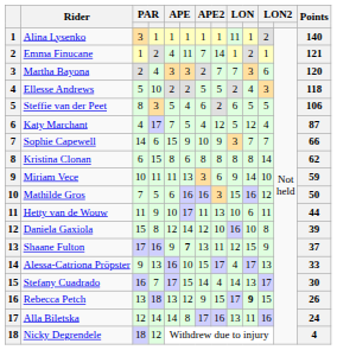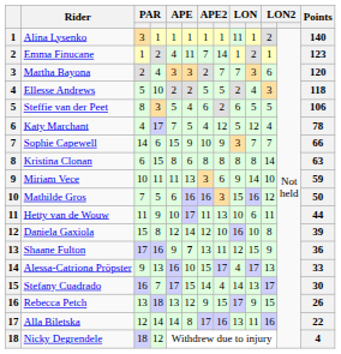Emma Finucane | Points: 121 -> 123
Katy Marchant | Points: 87 -> 78
Kristina Clonan | Points: 62 -> 63
Shaane Fulton | Points: 37 -> 36
Rebecca Petch | column 10: bold -> normal
Alla Biletska | Points: 24 -> 22
